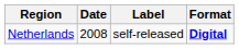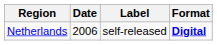Netherlands | Date: 2008 -> 2006
